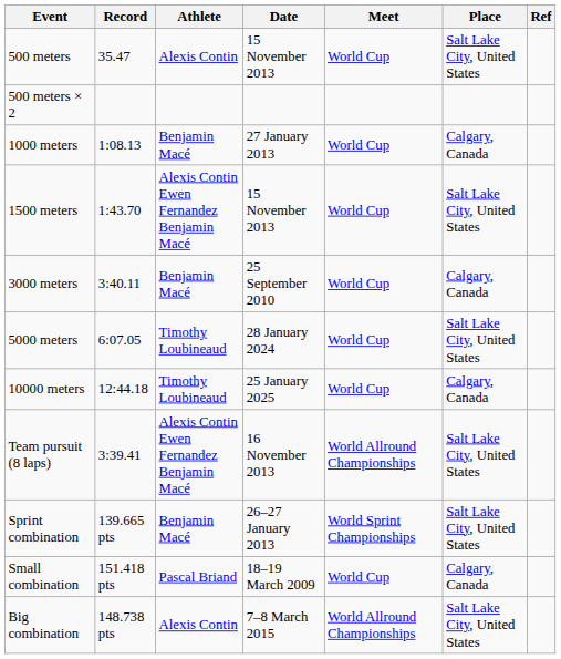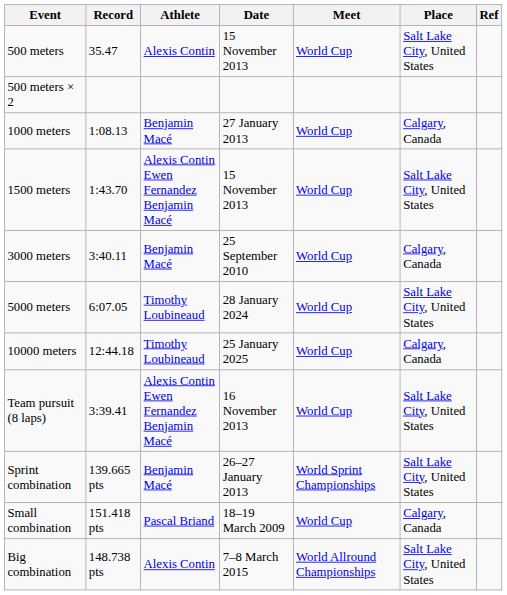Team pursuit (8 laps) | Meet: World Allround Championships -> World Cup
